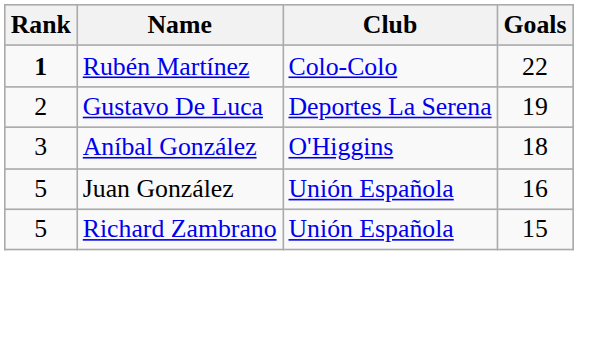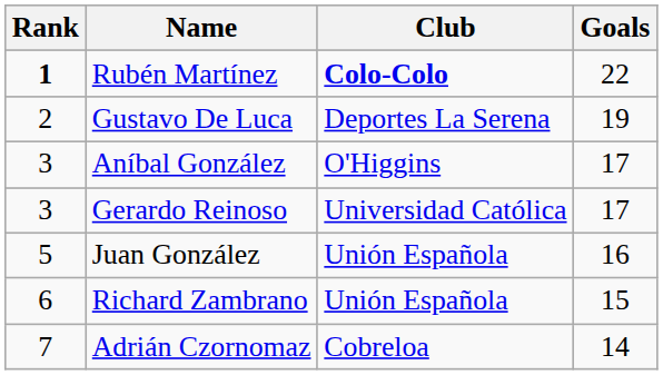Rubén Martínez | Club: normal -> bold
Aníbal González | Goals: 18 -> 17
+ row: 3 | Gerardo Reinoso | Universidad Católica | 17
Richard Zambrano | Rank: 5 -> 6
+ row: 7 | Adrián Czornomaz | Cobreloa | 14
